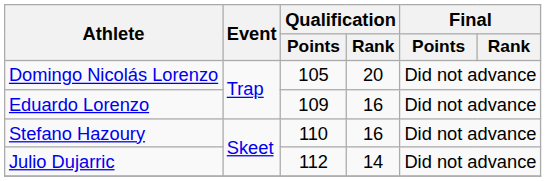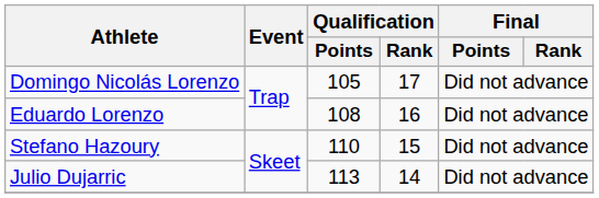Domingo Nicolás Lorenzo | Qualification / Rank: 20 -> 17
Eduardo Lorenzo | Qualification / Points: 109 -> 108
Stefano Hazoury | Qualification / Rank: 16 -> 15
Julio Dujarric | Qualification / Points: 112 -> 113
